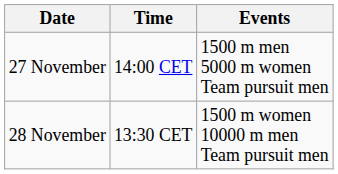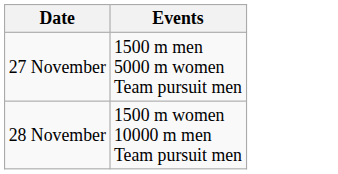- column: Time | 14:00 CET | 13:30 CET
